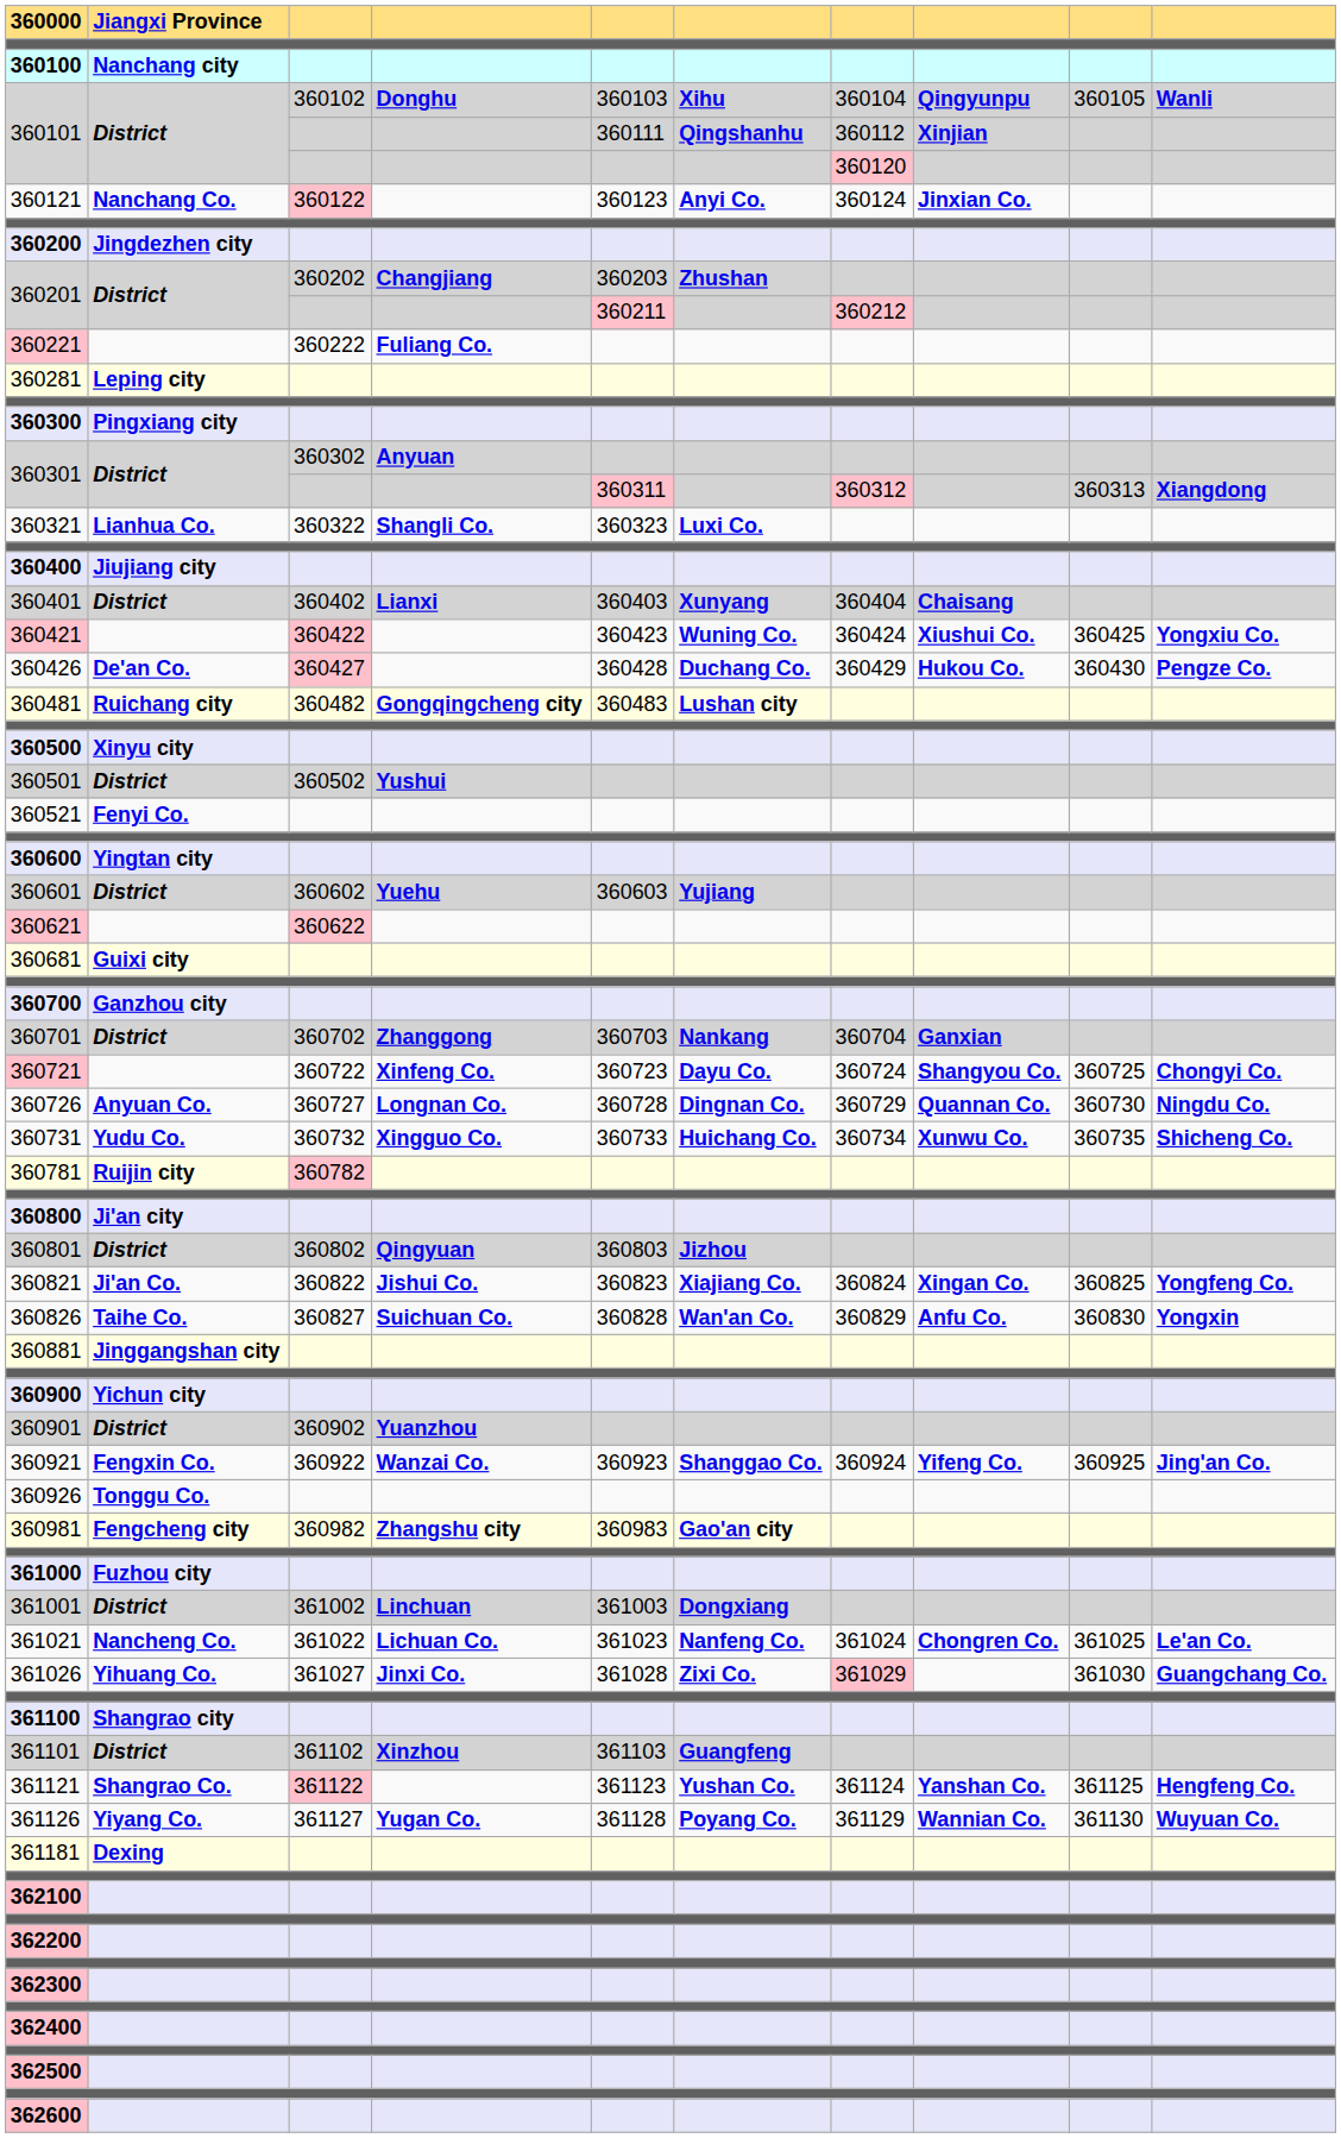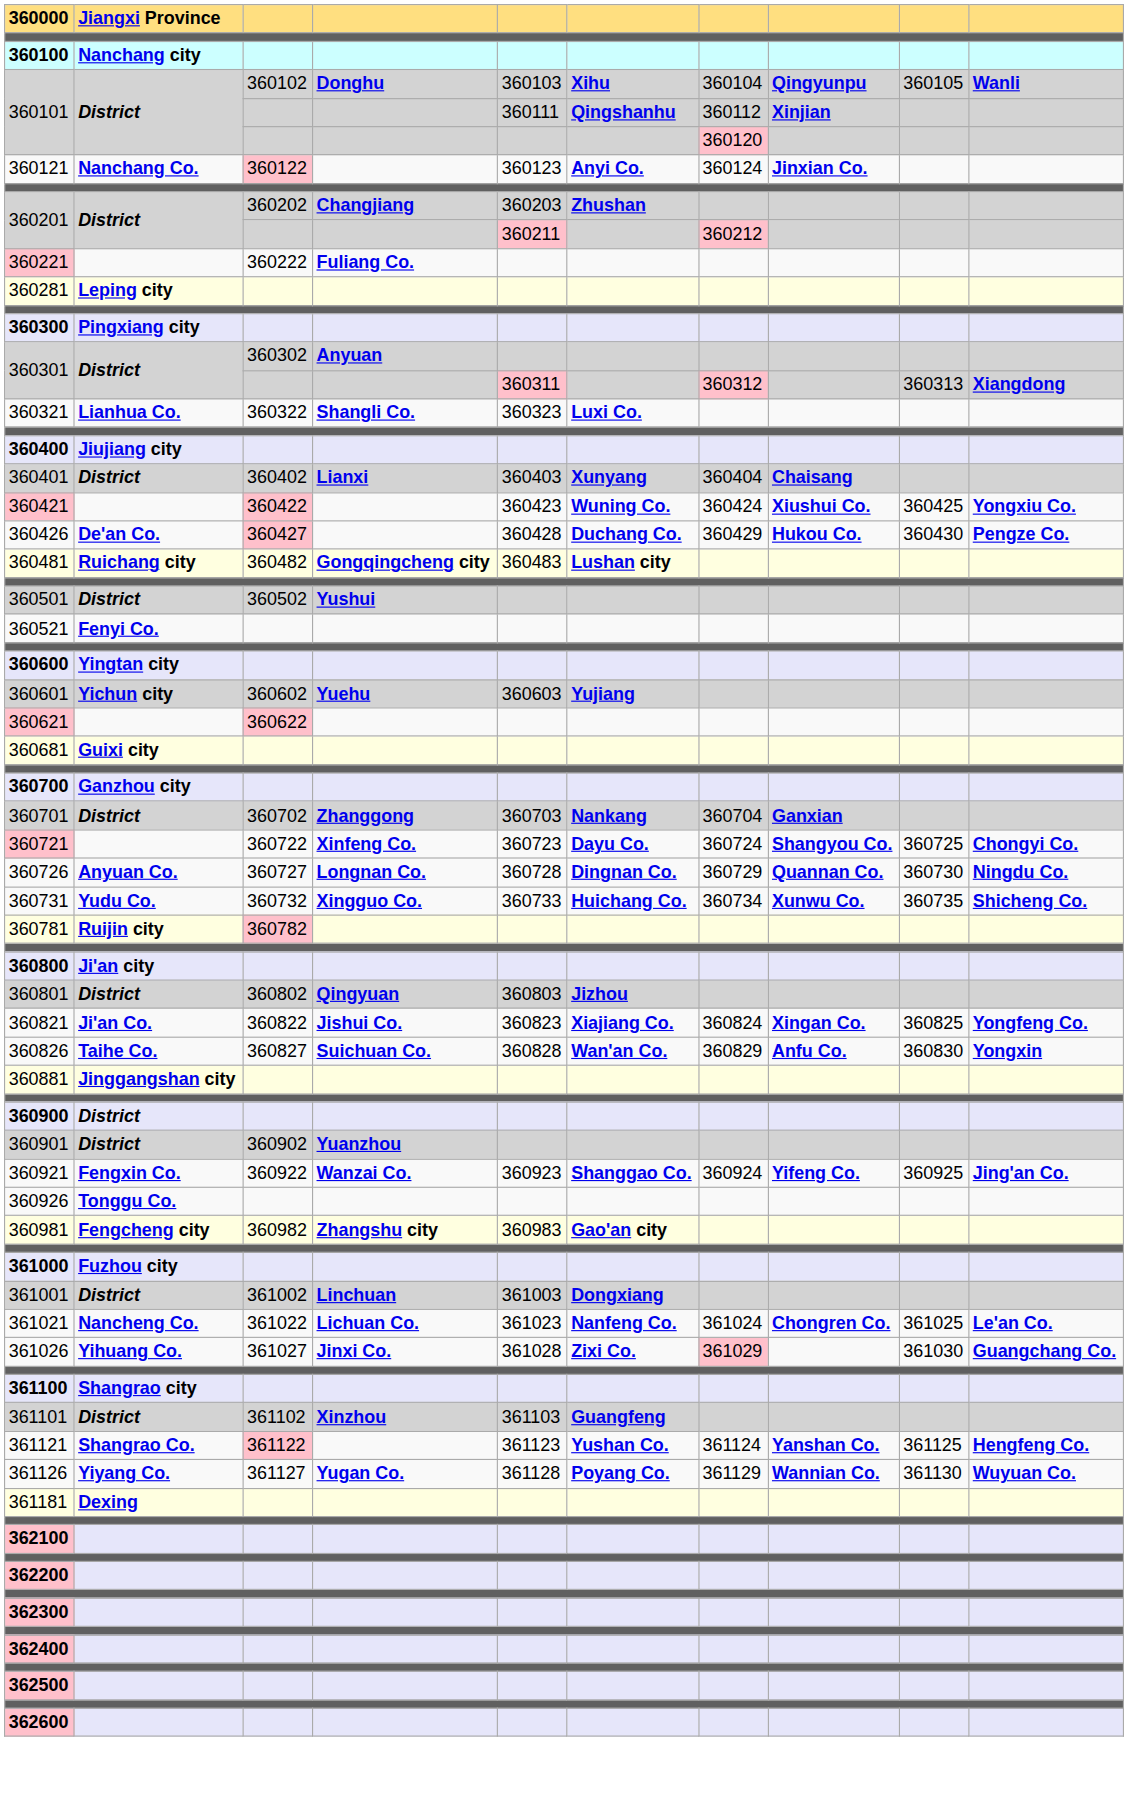- row: 360200 | Jingdezhen city
- row: 360500 | Xinyu city
360601 | column 2: District -> Yichun city
360900 | column 2: Yichun city -> District
